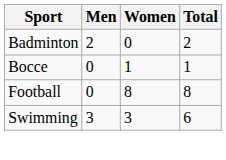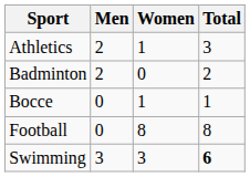+ row: Athletics | 2 | 1 | 3
Swimming | Total: normal -> bold
